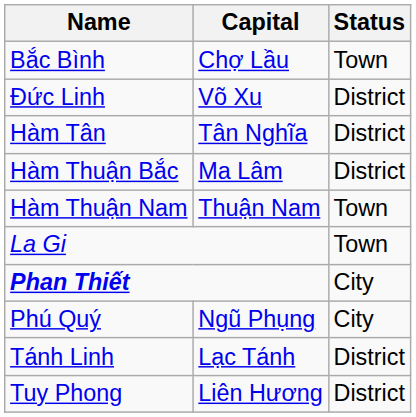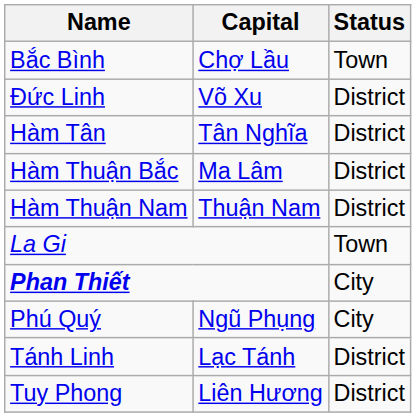Hàm Thuận Nam | Status: Town -> District
